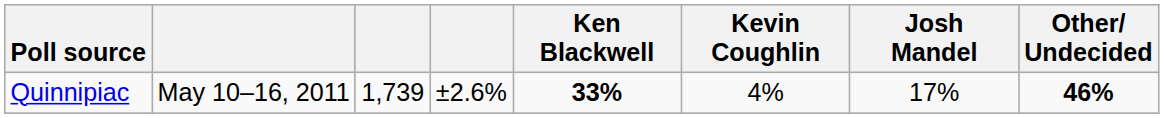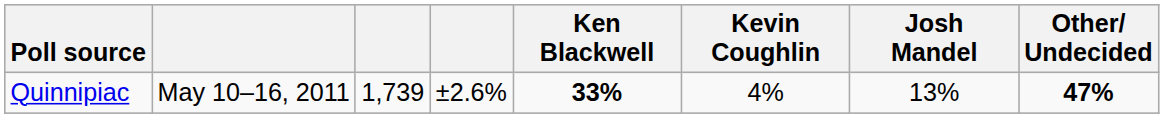Quinnipiac | Josh Mandel: 17% -> 13%
Quinnipiac | Other/ Undecided: 46% -> 47%
